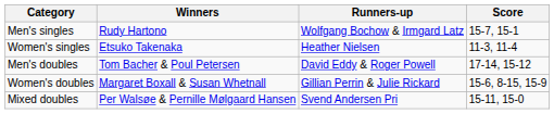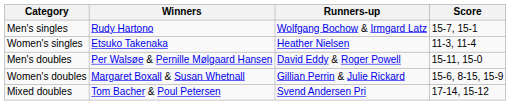Men's doubles | Winners: Tom Bacher & Poul Petersen -> Per Walsøe & Pernille Mølgaard Hansen
Men's doubles | Score: 17-14, 15-12 -> 15-11, 15-0
Mixed doubles | Winners: Per Walsøe & Pernille Mølgaard Hansen -> Tom Bacher & Poul Petersen
Mixed doubles | Score: 15-11, 15-0 -> 17-14, 15-12
